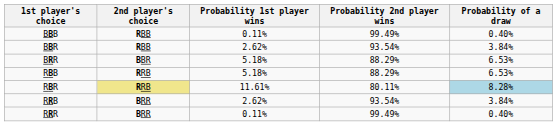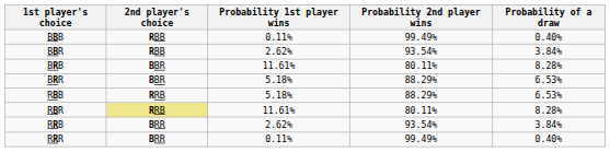+ row: BRB | BBR | 11.61% | 80.11% | 8.28%
RBR | Probability of a draw: lightblue background -> no background
